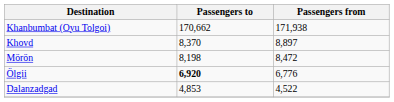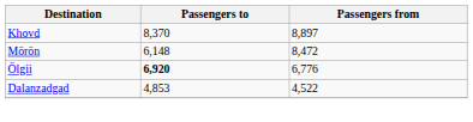- row: Khanbumbat (Oyu Tolgoi) | 170,662 | 171,938
Mörön | Passengers to: 8,198 -> 6,148
